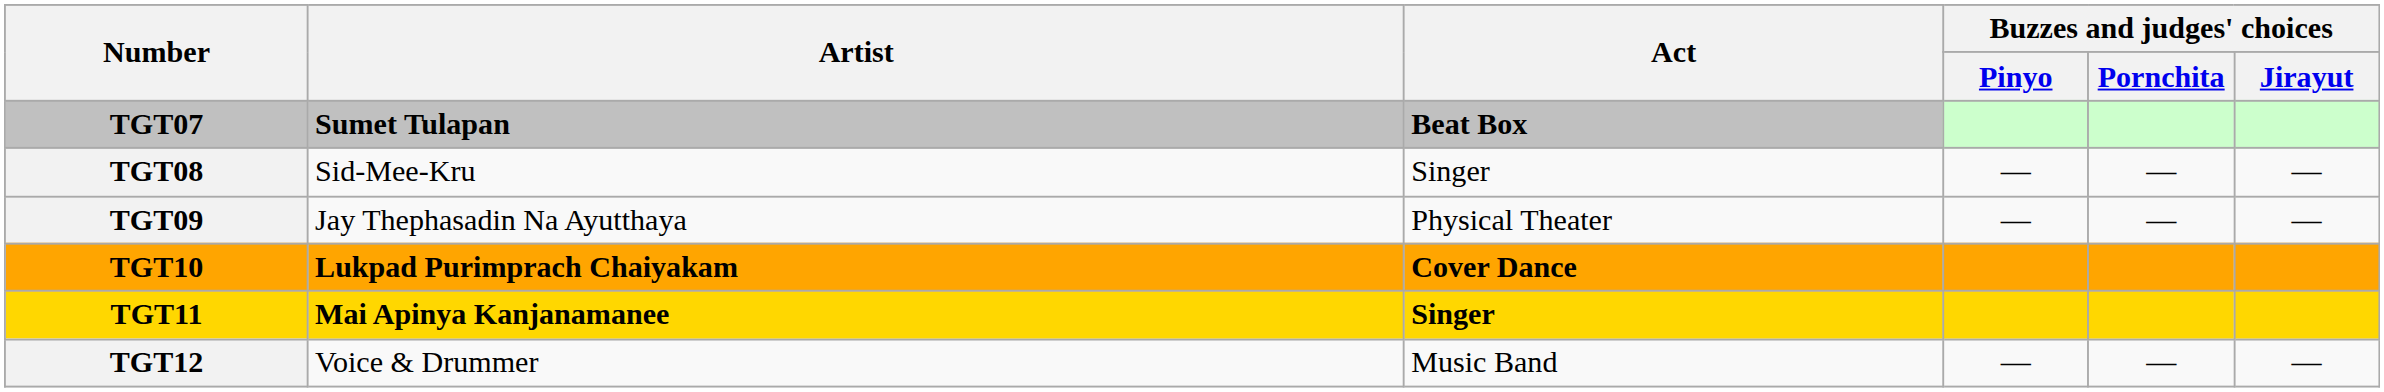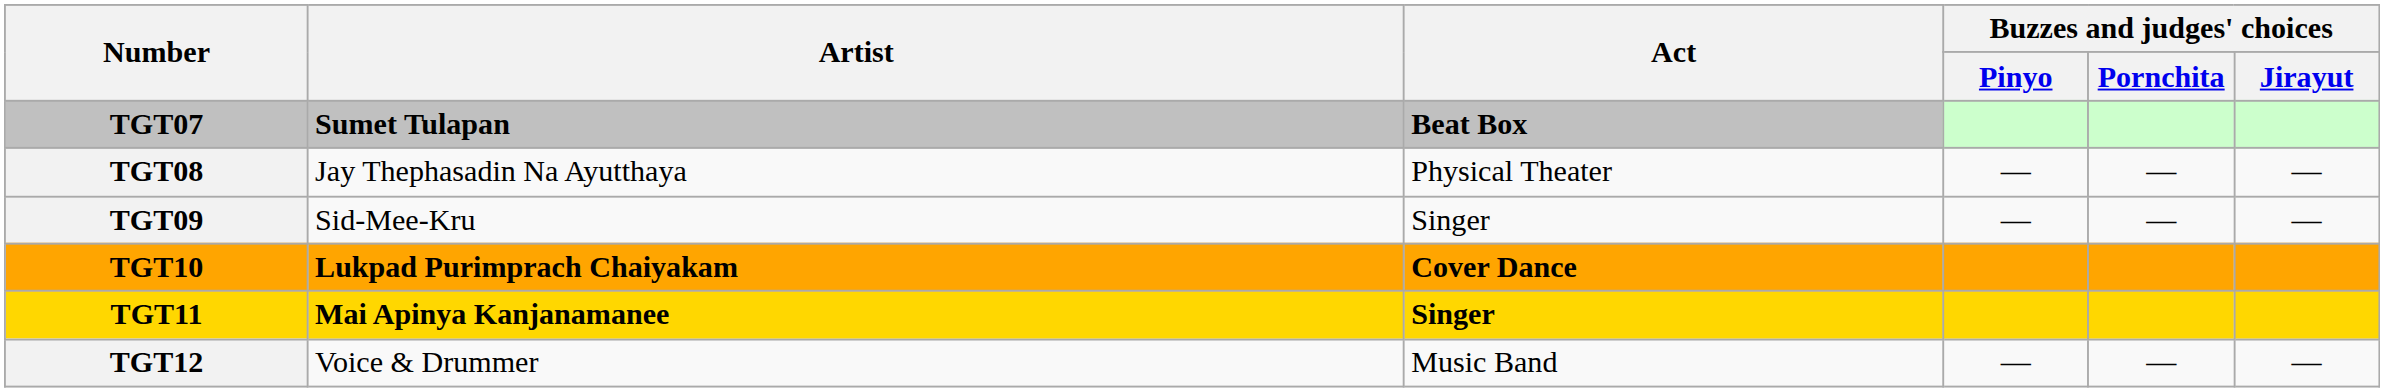TGT08 | Artist: Sid-Mee-Kru -> Jay Thephasadin Na Ayutthaya
TGT08 | Act: Singer -> Physical Theater
TGT09 | Artist: Jay Thephasadin Na Ayutthaya -> Sid-Mee-Kru
TGT09 | Act: Physical Theater -> Singer
